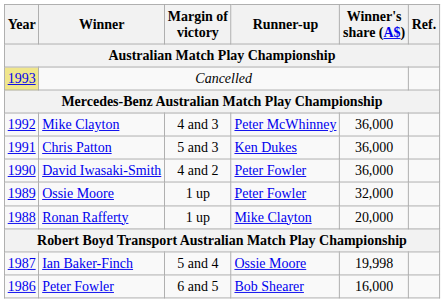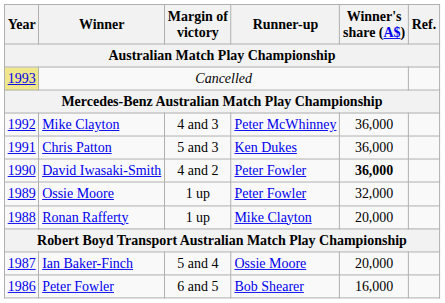David Iwasaki-Smith | Winner's share (A$): normal -> bold
Ian Baker-Finch | Winner's share (A$): 19,998 -> 20,000
